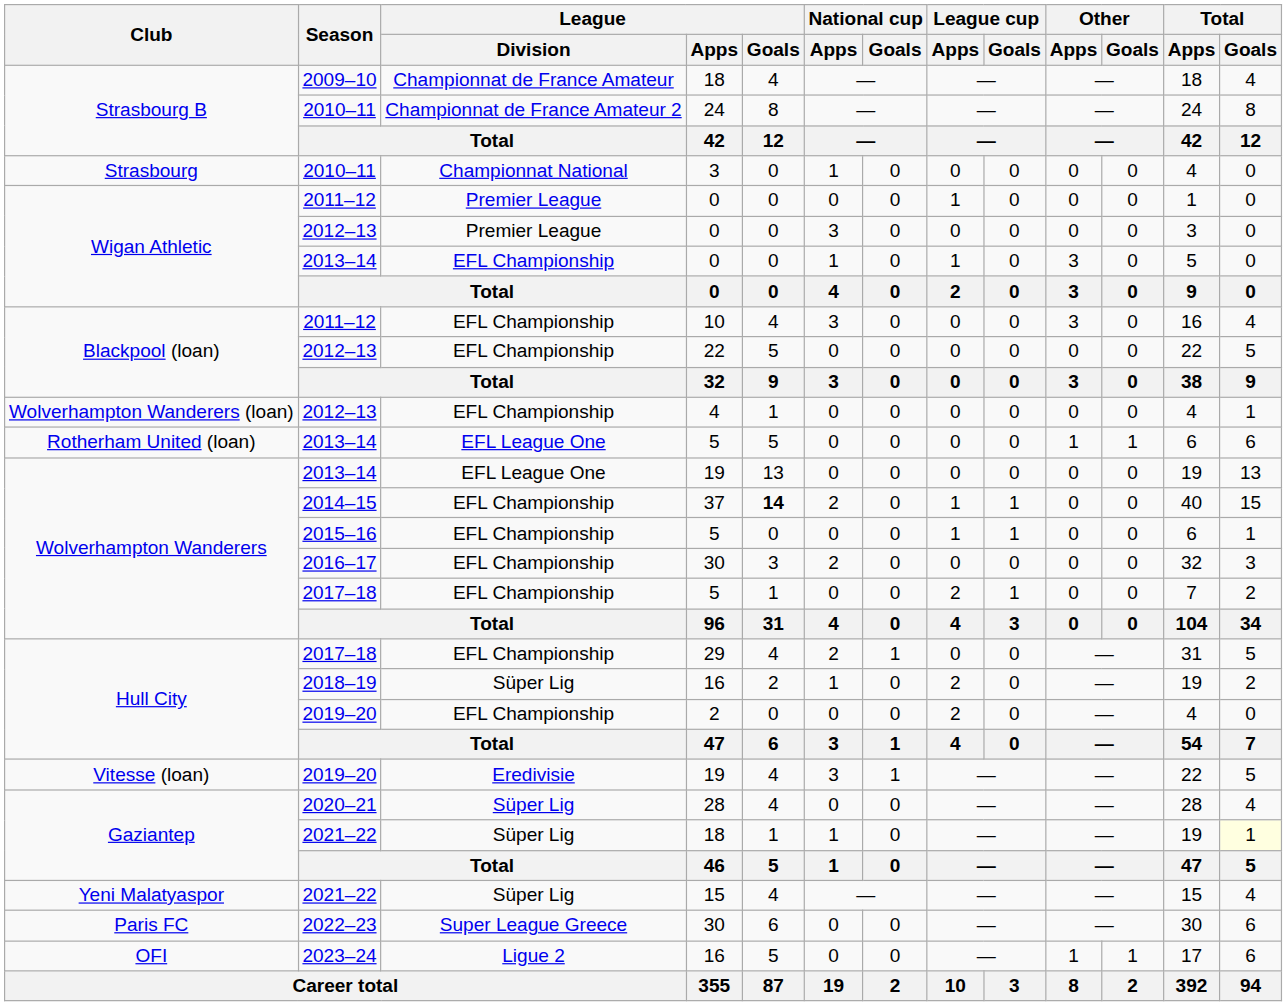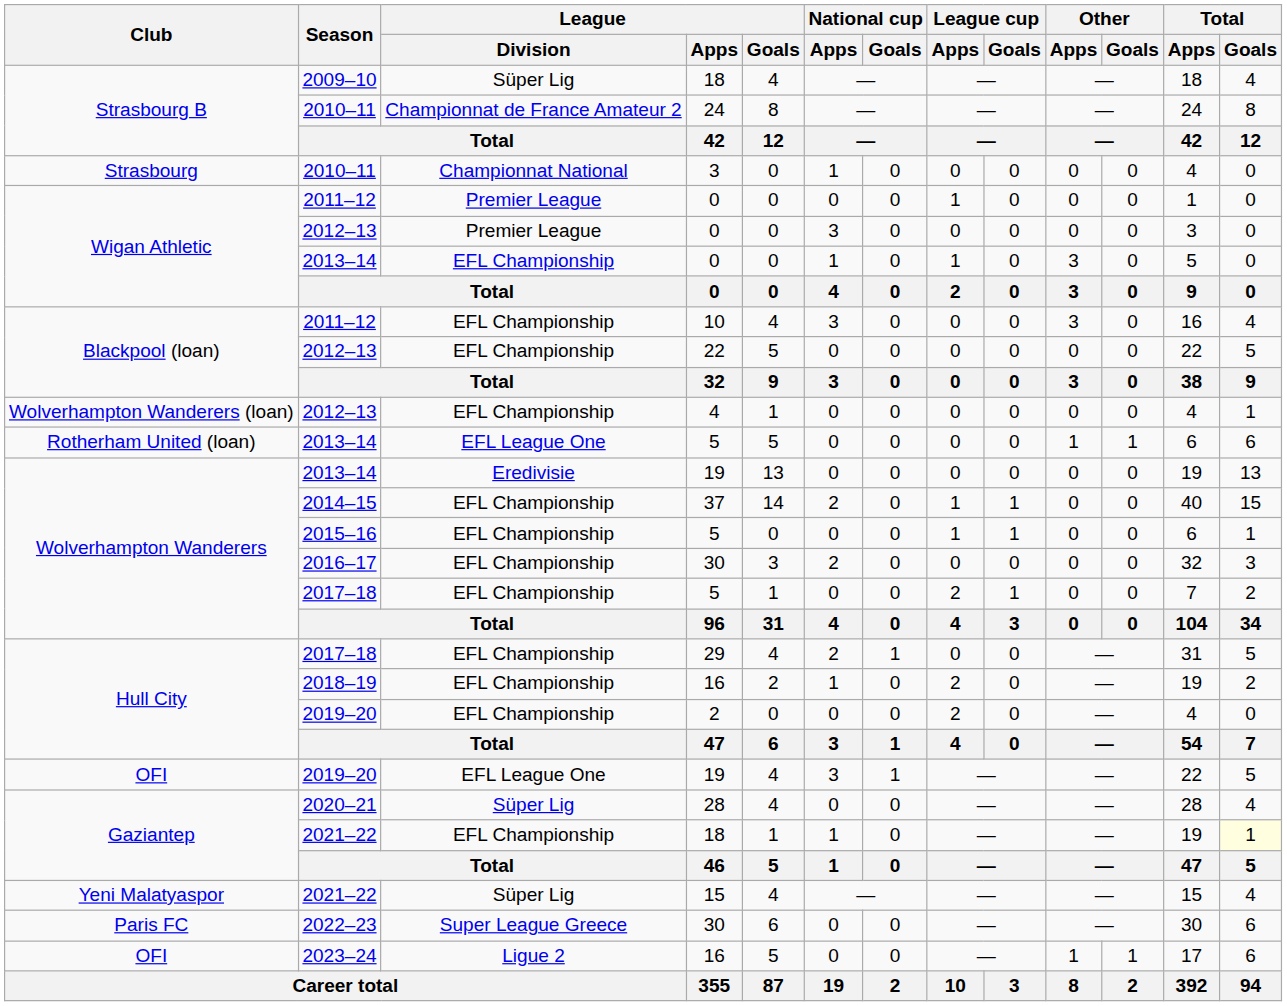2009–10 / 18 | League / Division: Championnat de France Amateur -> Süper Lig
2013–14 / 19 | League / Division: EFL League One -> Eredivisie
37 | League / Goals: bold -> normal
2018–19 / 16 | League / Division: Süper Lig -> EFL Championship
2019–20 / 19 | Club: Vitesse (loan) -> OFI
2019–20 / 19 | League / Division: Eredivisie -> EFL League One
2021–22 / 18 | League / Division: Süper Lig -> EFL Championship
